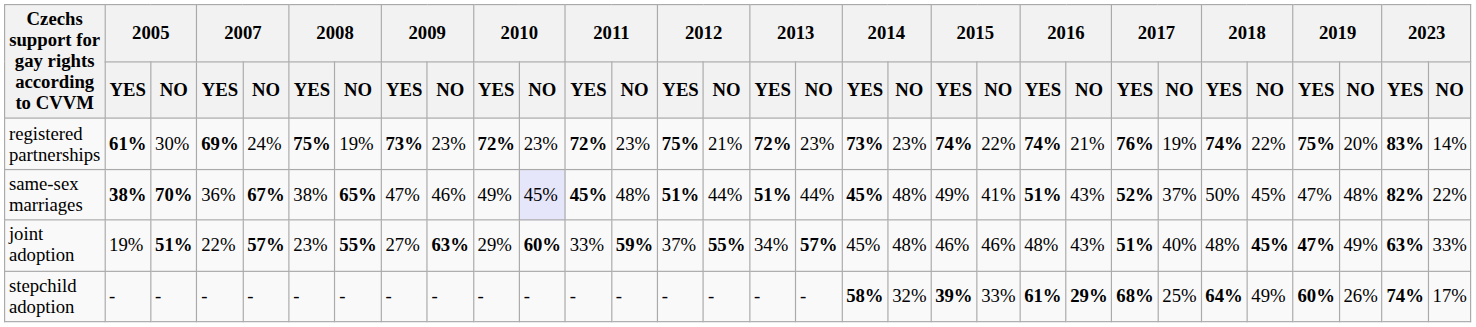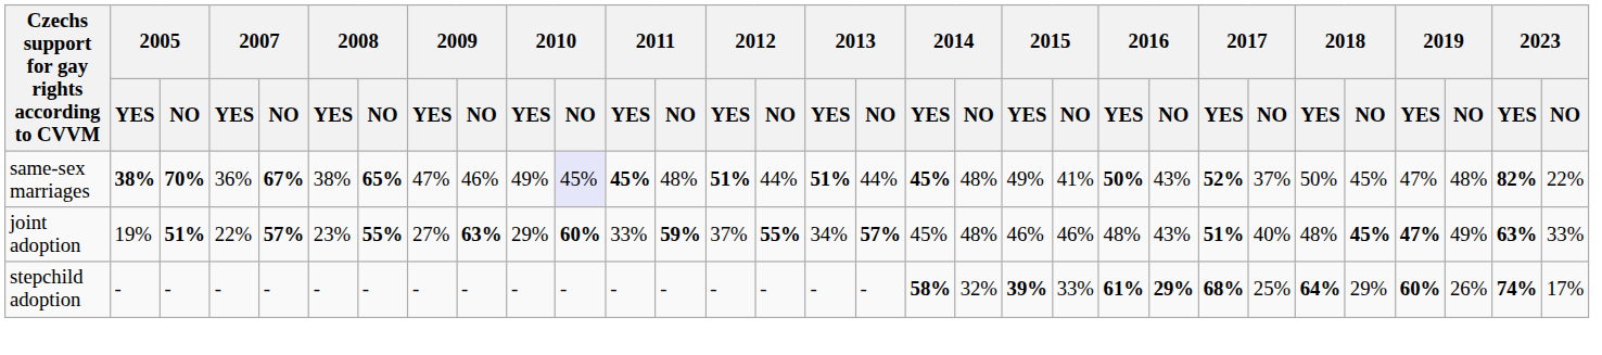- row: registered partnerships | 61% | 30% | 69% | 24% | 75% | 19% | 73% | 23% | 72% | 23% | 72% | 23% | 75% | 21% | 72% | 23% | 73% | 23% | 74% | 22% | 74% | 21% | 76% | 19% | 74% | 22% | 75% | 20% | 83% | 14%
same-sex marriages | 2016 / YES: 51% -> 50%
stepchild adoption | 2018 / NO: 49% -> 29%
